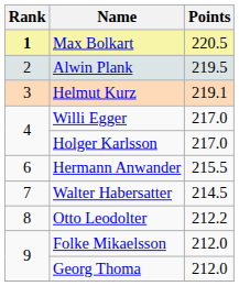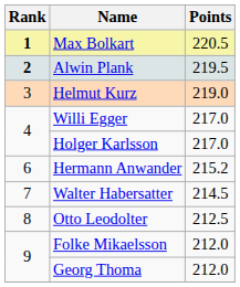Alwin Plank | Rank: normal -> bold
Helmut Kurz | Points: 219.1 -> 219.0
Hermann Anwander | Points: 215.5 -> 215.2
Otto Leodolter | Points: 212.2 -> 212.5
